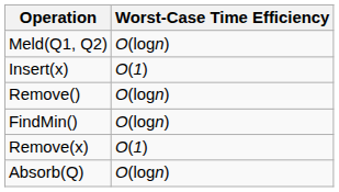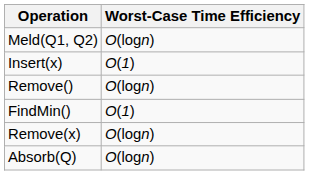FindMin() | Worst-Case Time Efficiency: O(logn) -> O(1)
Remove(x) | Worst-Case Time Efficiency: O(1) -> O(logn)
